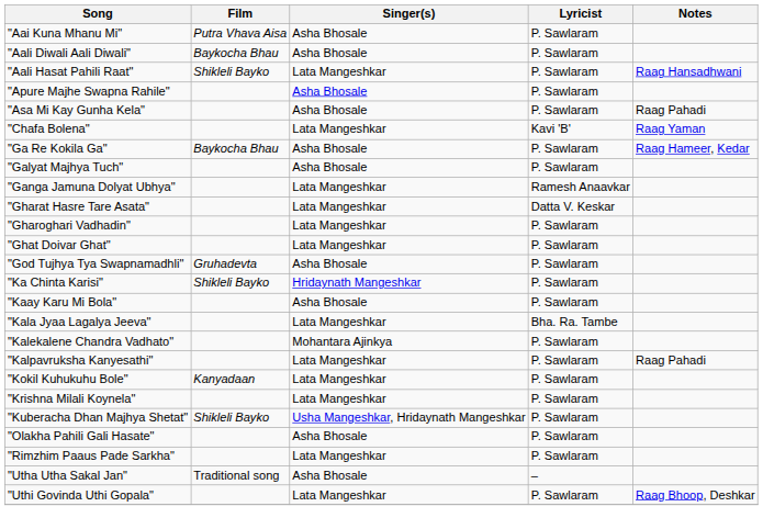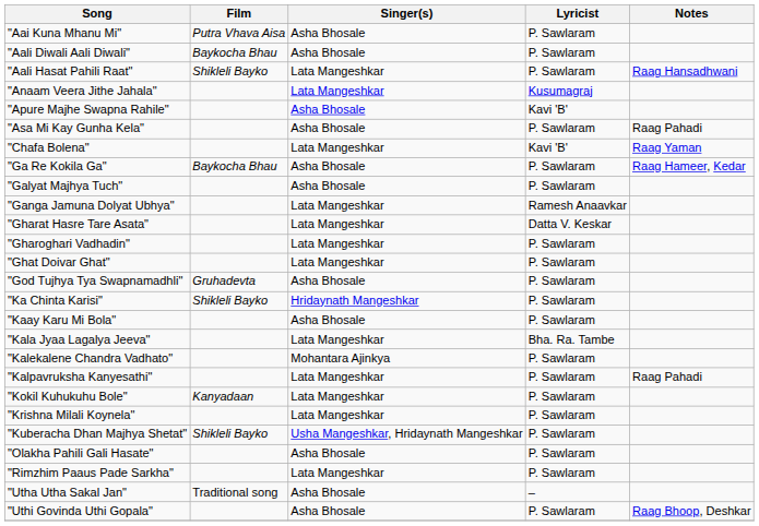+ row: "Anaam Veera Jithe Jahala" | Lata Mangeshkar | Kusumagraj
"Apure Majhe Swapna Rahile" | Lyricist: P. Sawlaram -> Kavi 'B'
"Uthi Govinda Uthi Gopala" | Singer(s): Lata Mangeshkar -> Asha Bhosale
